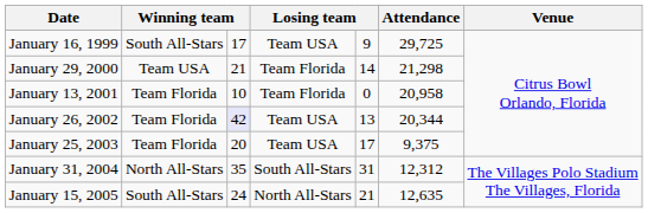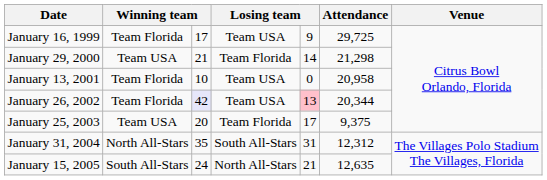January 16, 1999 | column 2: South All-Stars -> Team Florida
January 13, 2001 | column 4: Team Florida -> Team USA
January 26, 2002 | column 5: no background -> pink background
January 25, 2003 | column 2: Team Florida -> Team USA
January 25, 2003 | column 4: Team USA -> Team Florida
